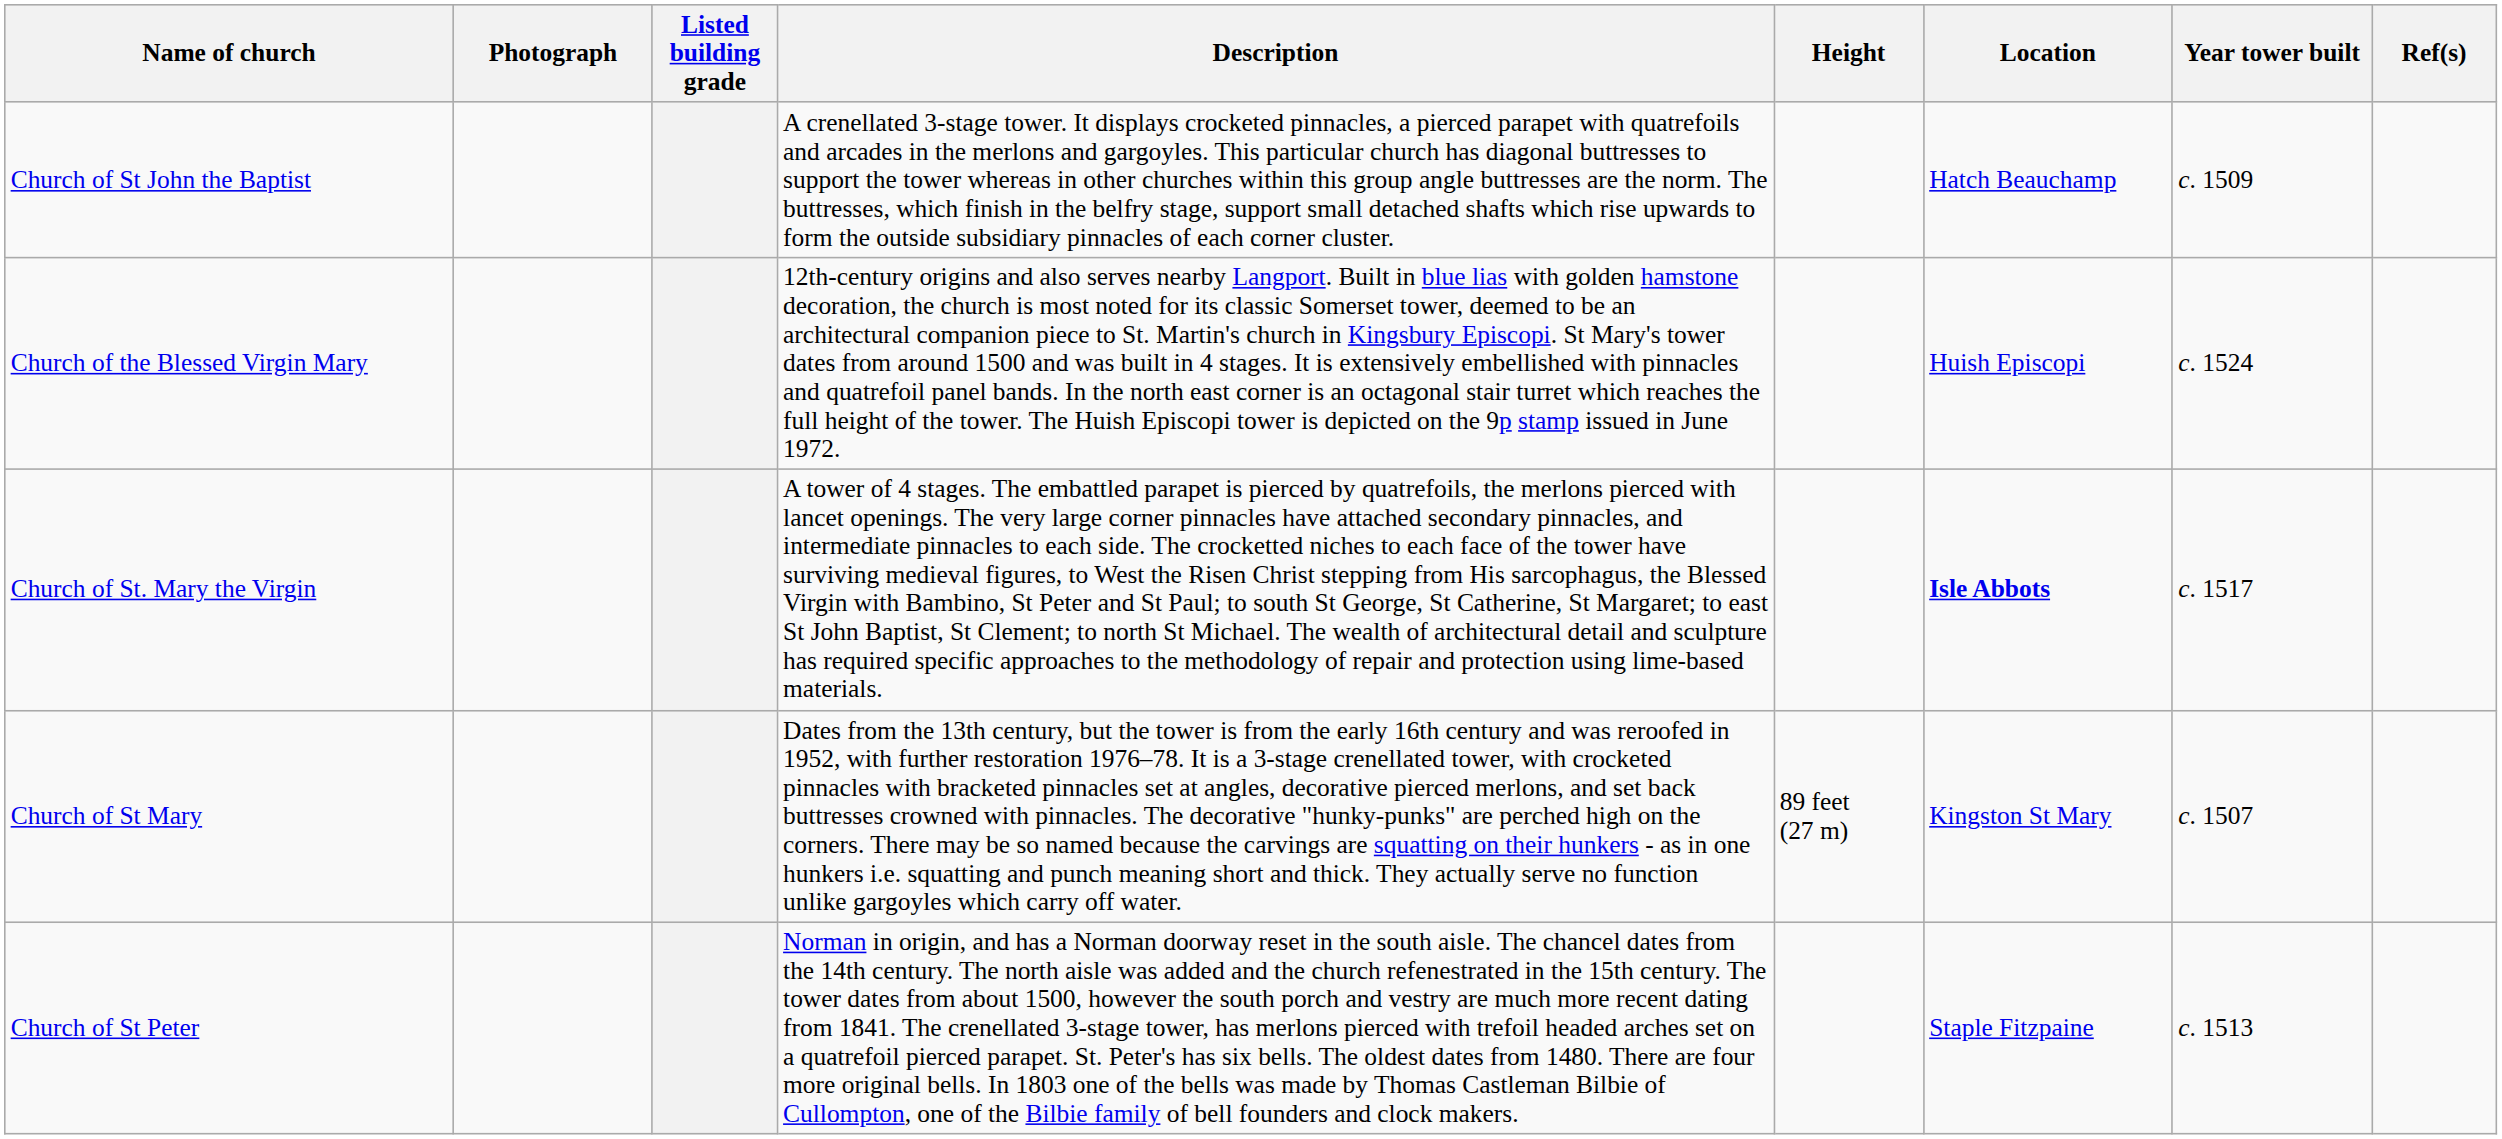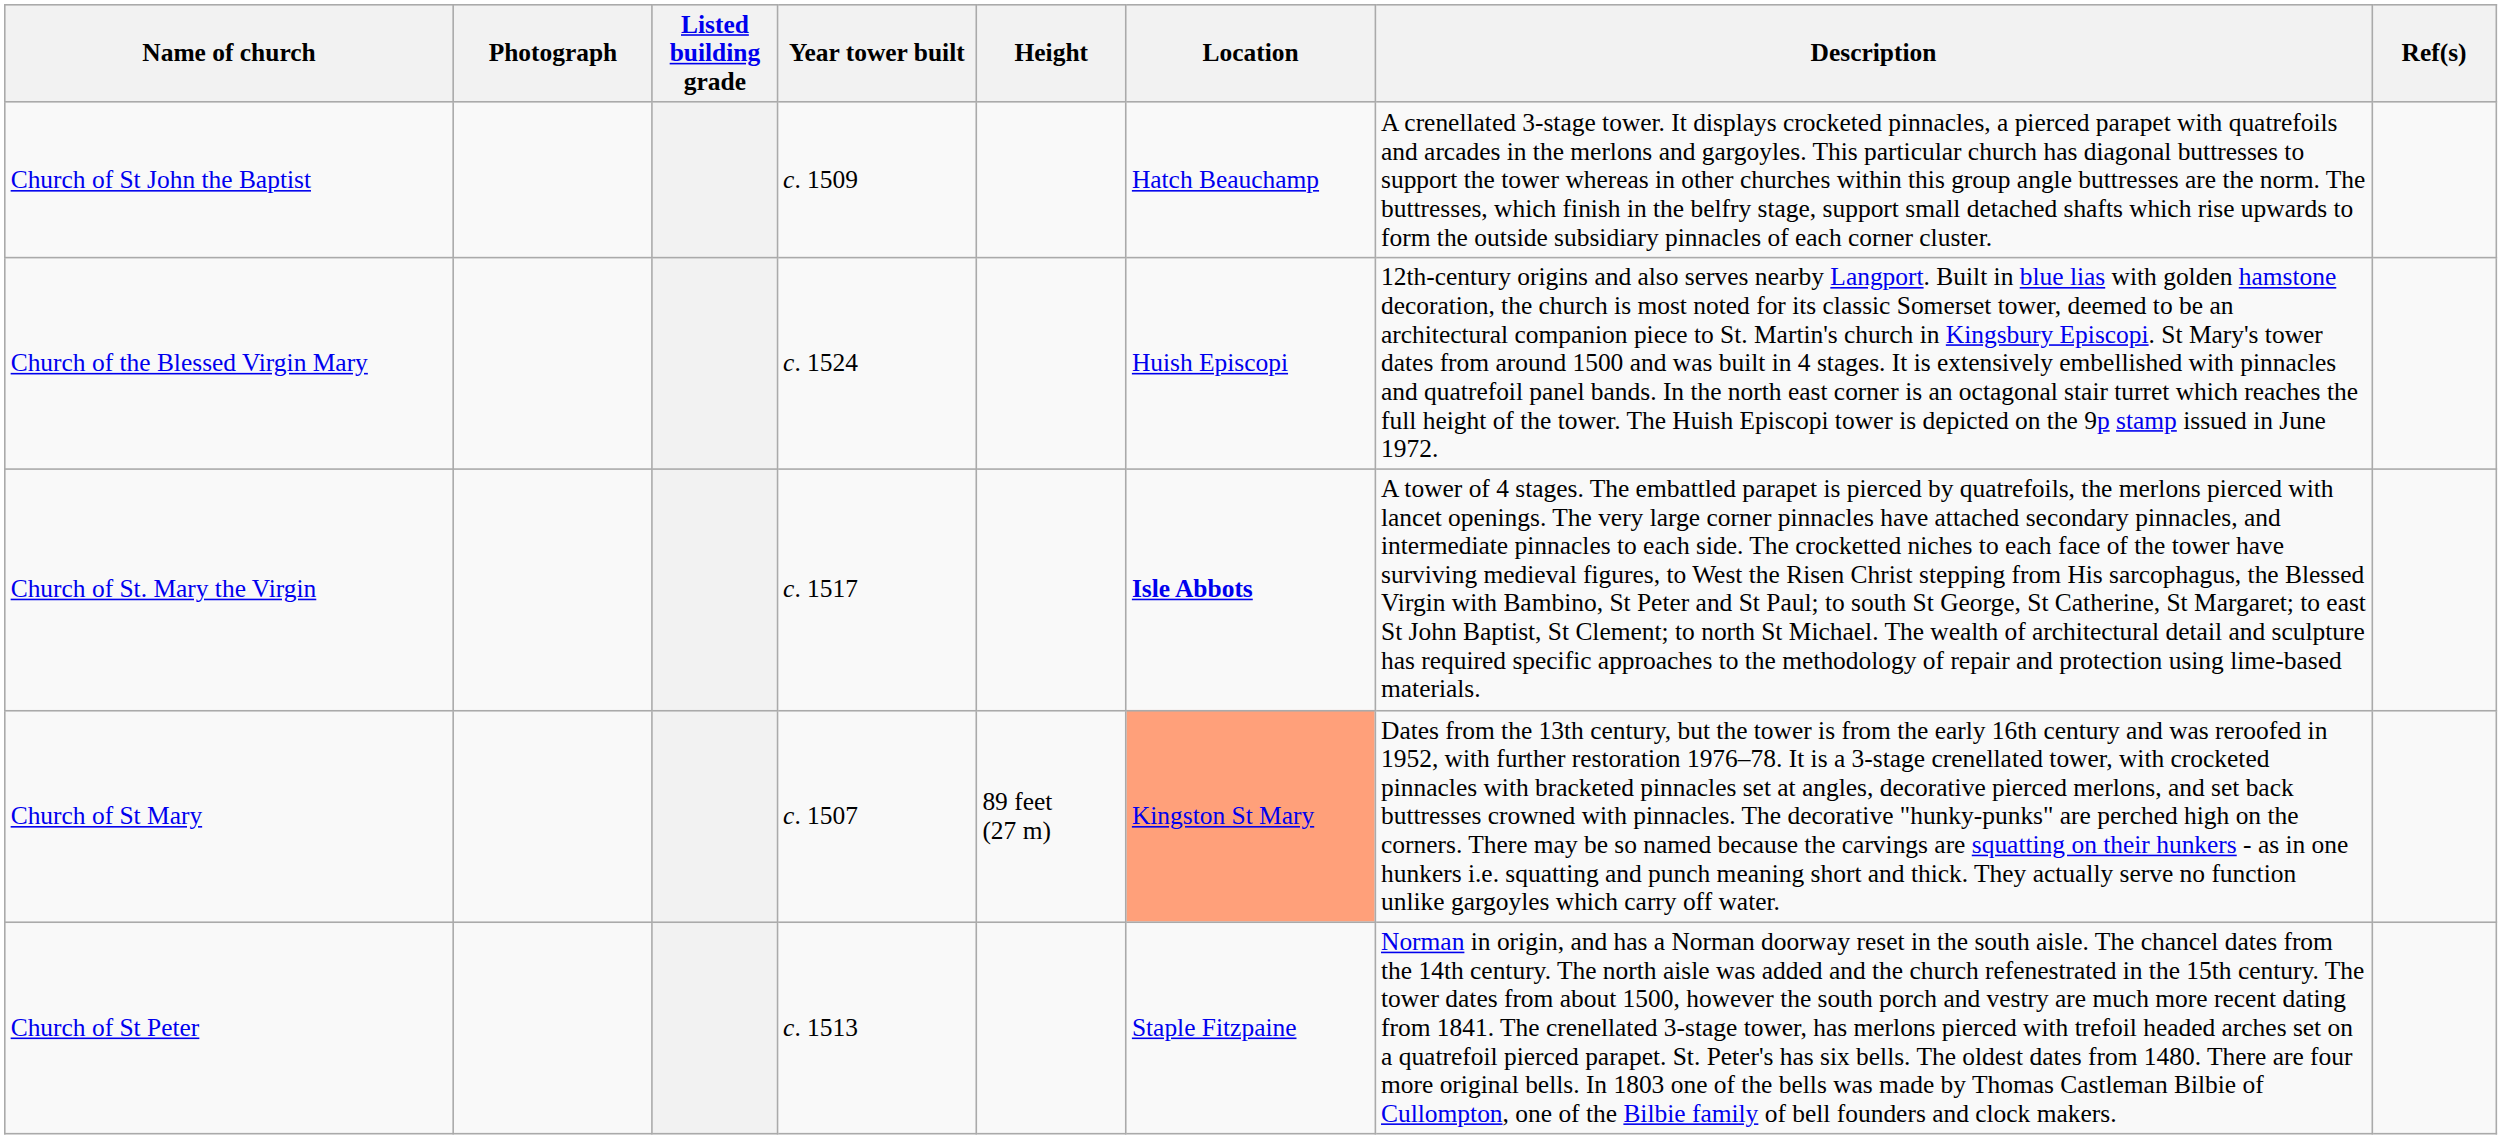columns swapped: Year tower built <-> Description
Church of St Mary | Location: no background -> lightsalmon background
